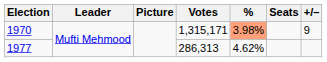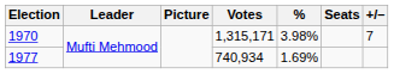1970 | %: lightsalmon background -> no background
1970 | +/–: 9 -> 7
1977 | Votes: 286,313 -> 740,934
1977 | %: 4.62% -> 1.69%
